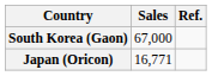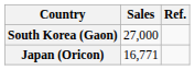South Korea (Gaon) | Sales: 67,000 -> 27,000
